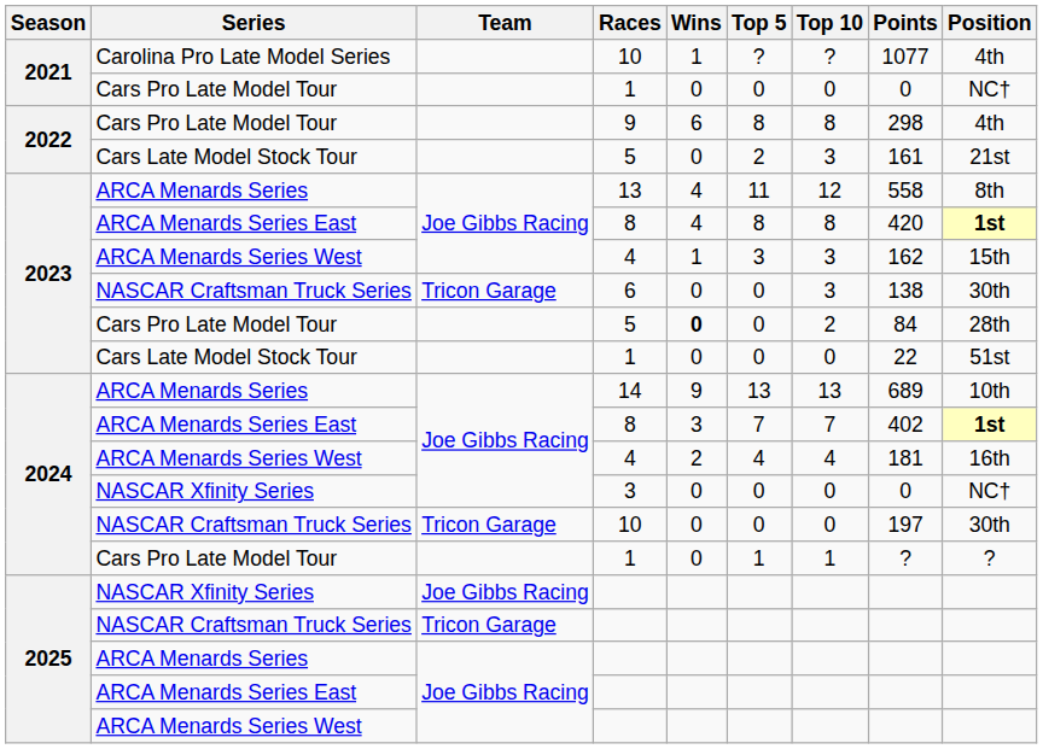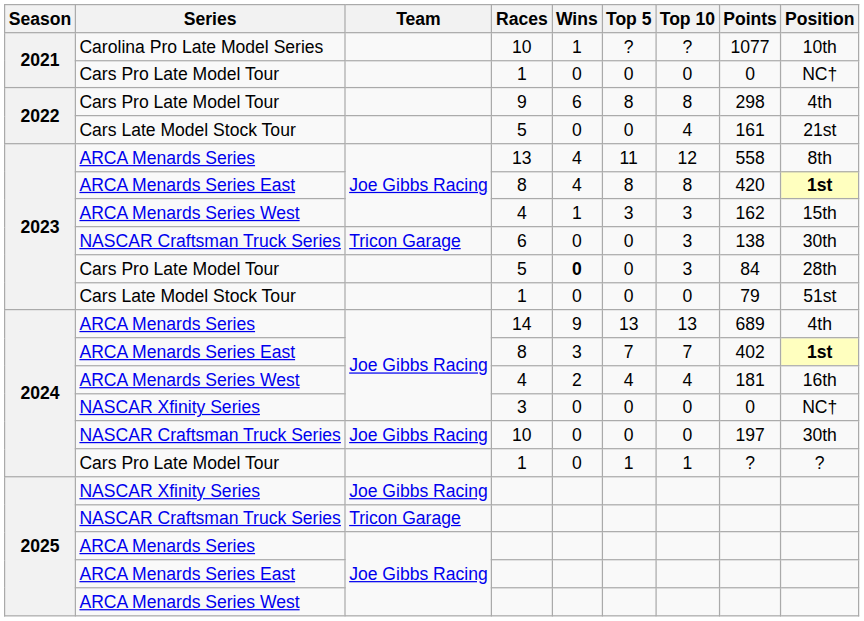Carolina Pro Late Model Series / 10 | Position: 4th -> 10th
Cars Late Model Stock Tour / 5 | Top 5: 2 -> 0
Cars Late Model Stock Tour / 5 | Top 10: 3 -> 4
Cars Pro Late Model Tour / 5 | Top 10: 2 -> 3
Cars Late Model Stock Tour / 1 | Points: 22 -> 79
14 | Position: 10th -> 4th
NASCAR Craftsman Truck Series / 10 | Team: Tricon Garage -> Joe Gibbs Racing
